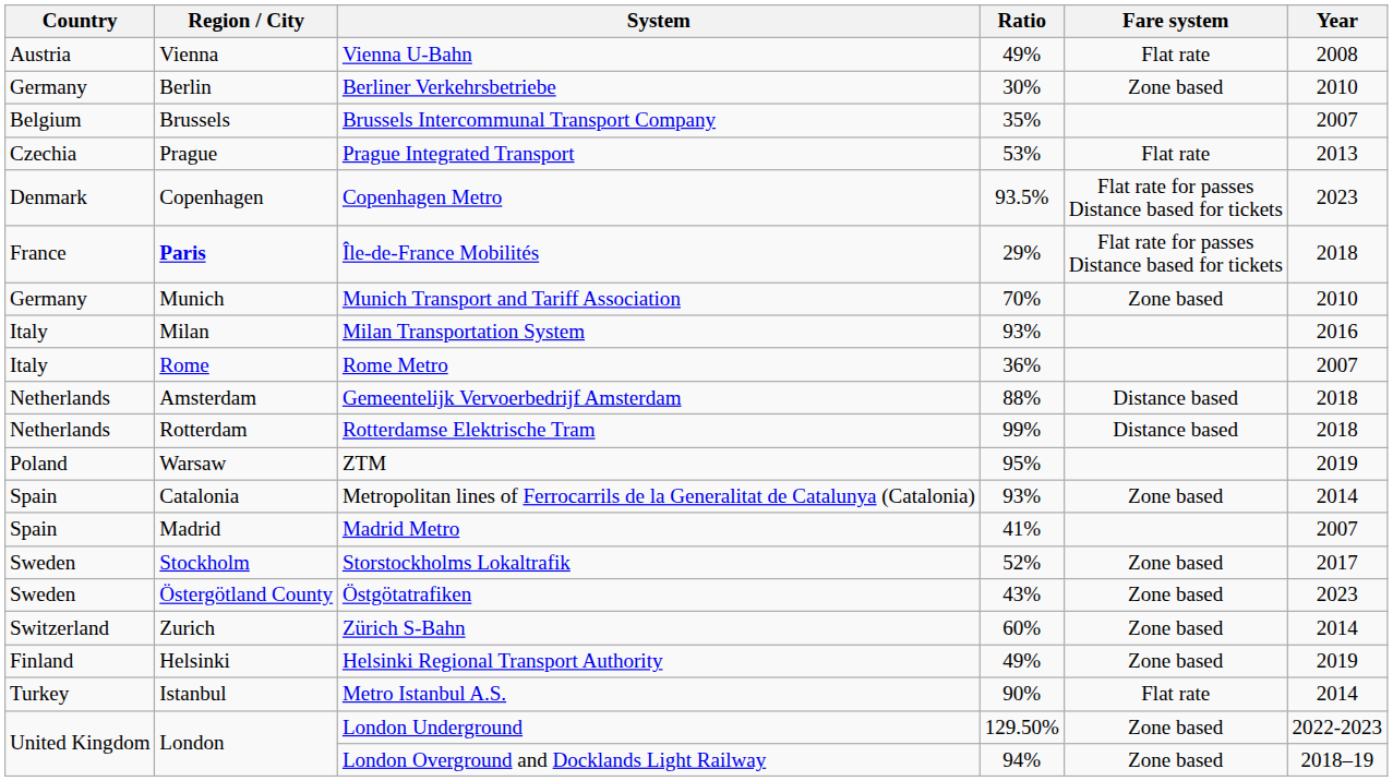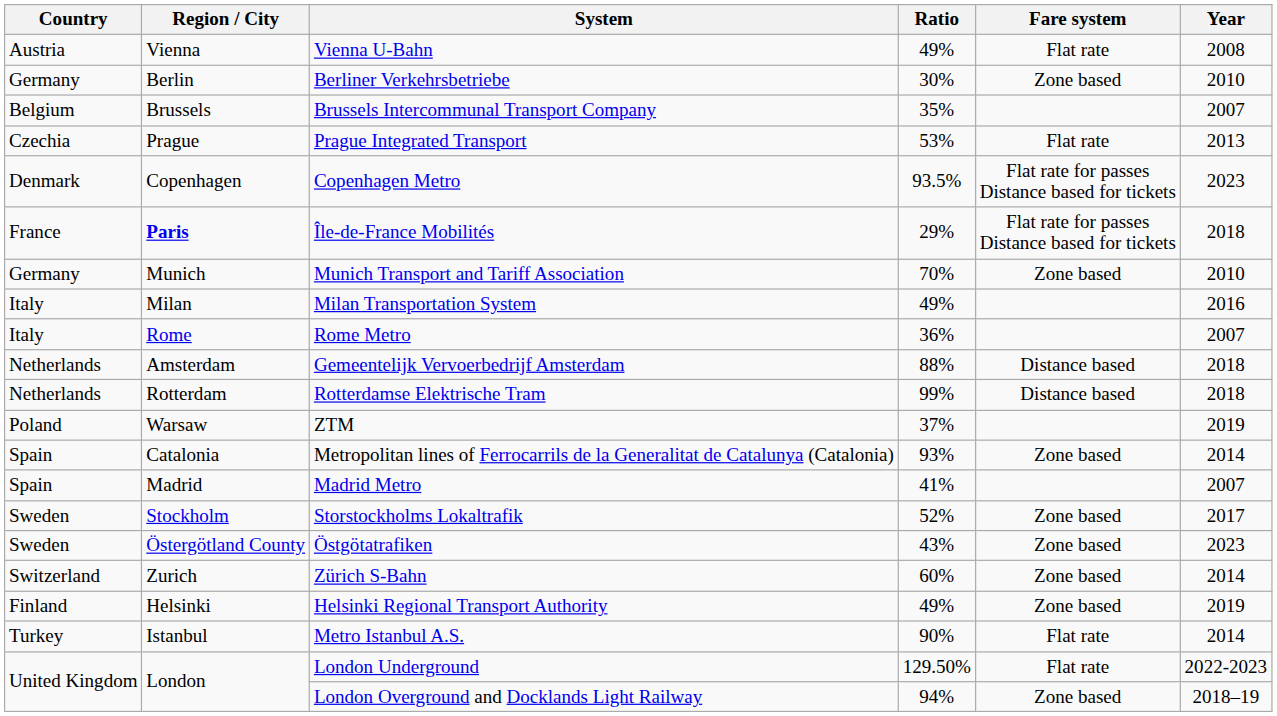Milan Transportation System | Ratio: 93% -> 49%
ZTM | Ratio: 95% -> 37%
London Underground | Fare system: Zone based -> Flat rate
